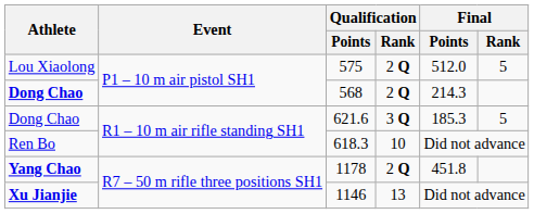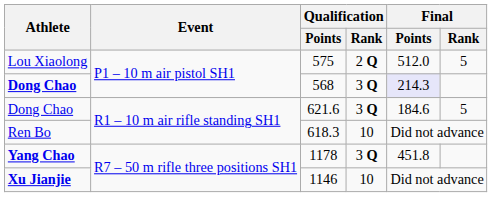568 | Qualification / Rank: 2 Q -> 3 Q
568 | Final / Points: no background -> lavender background
621.6 | Final / Points: 185.3 -> 184.6
1178 | Qualification / Rank: 2 Q -> 3 Q
1146 | Qualification / Rank: 13 -> 10
